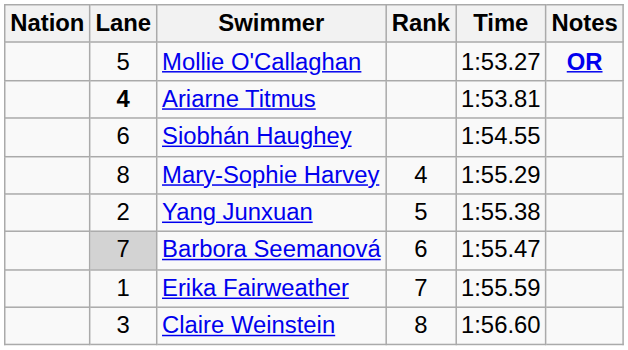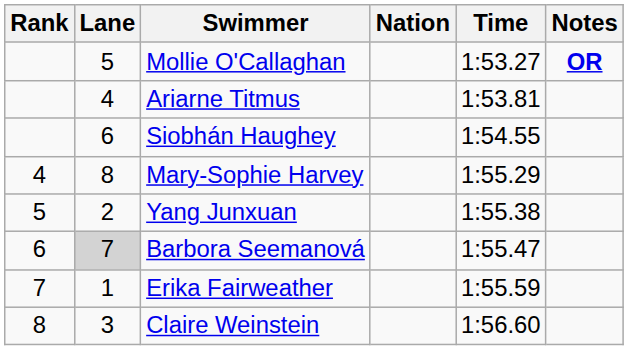columns swapped: Rank <-> Nation
Ariarne Titmus | Lane: bold -> normal
